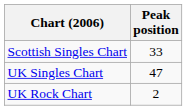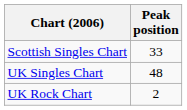UK Singles Chart | Peak position: 47 -> 48
